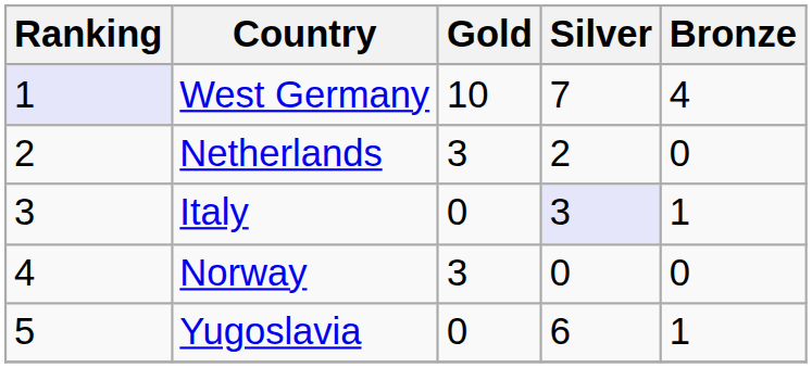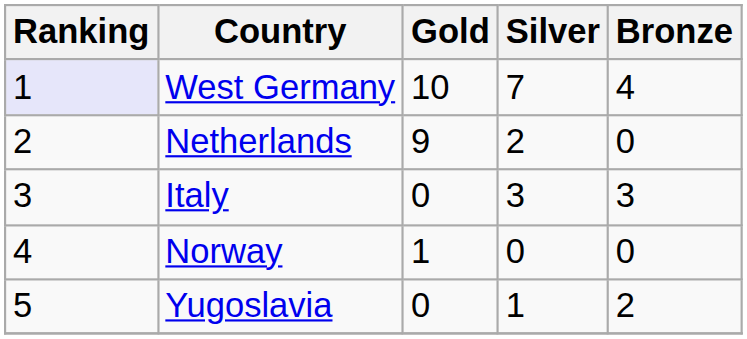Netherlands | Gold: 3 -> 9
Italy | Silver: lavender background -> no background
Italy | Bronze: 1 -> 3
Norway | Gold: 3 -> 1
Yugoslavia | Silver: 6 -> 1
Yugoslavia | Bronze: 1 -> 2
